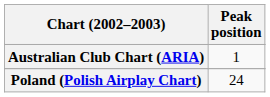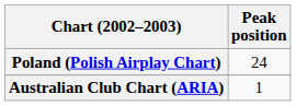rows swapped: Australian Club Chart (ARIA) <-> Poland (Polish Airplay Chart)
